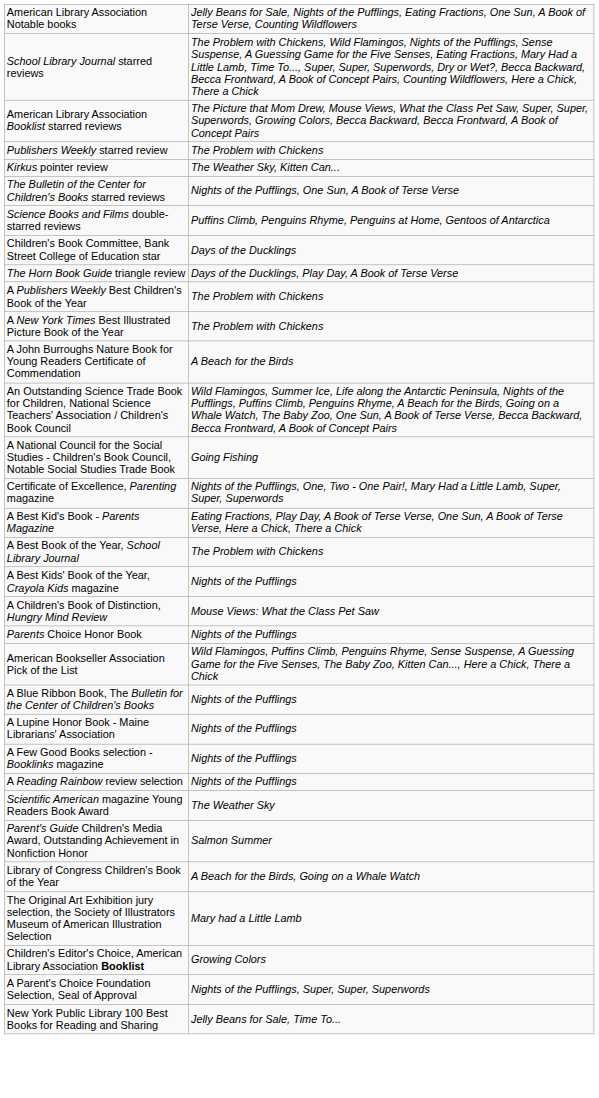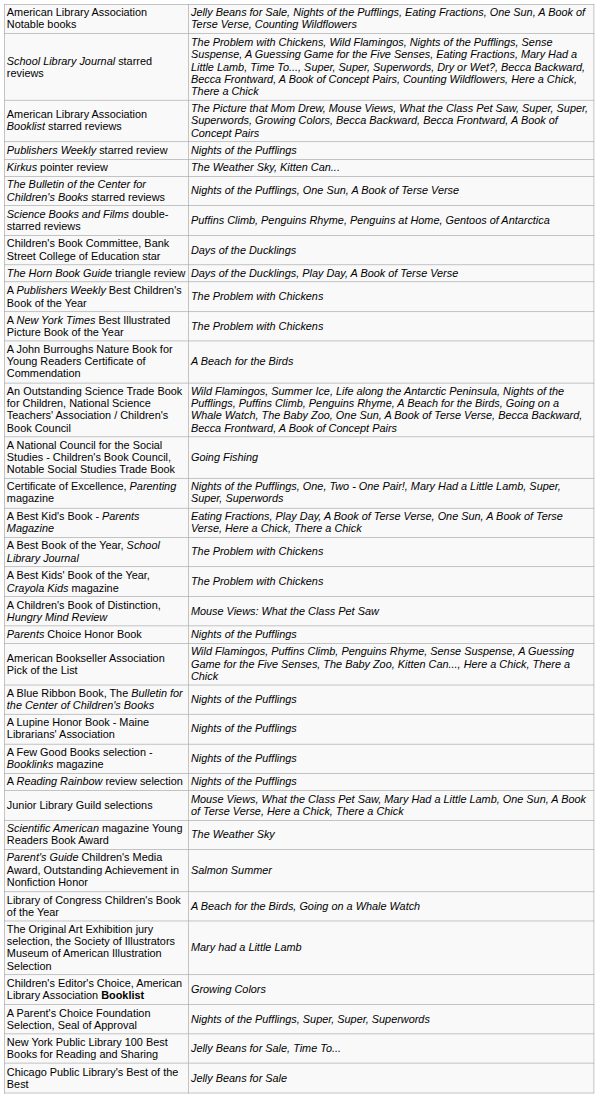Publishers Weekly starred review | column 2: The Problem with Chickens -> Nights of the Pufflings
A Best Kids' Book of the Year, Crayola Kids magazine | column 2: Nights of the Pufflings -> The Problem with Chickens
+ row: Junior Library Guild selections | Mouse Views, What the Class Pet Saw, Mary Had a Little Lamb, One Sun, A Book of Terse Verse, Here a Chick, There a Chick
+ row: Chicago Public Library's Best of the Best | Jelly Beans for Sale
